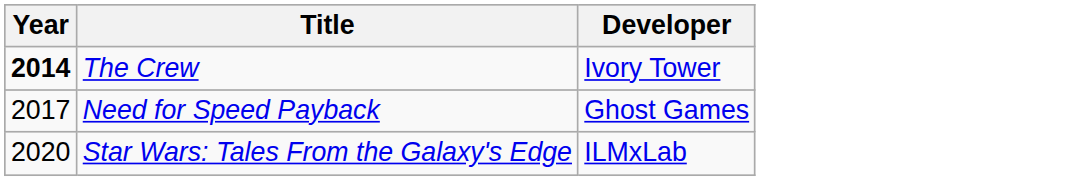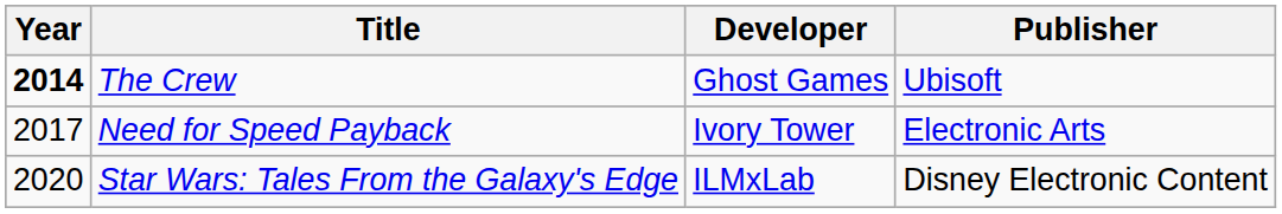+ column: Publisher | Ubisoft | Electronic Arts | Disney Electronic Content
The Crew | Developer: Ivory Tower -> Ghost Games
Need for Speed Payback | Developer: Ghost Games -> Ivory Tower
